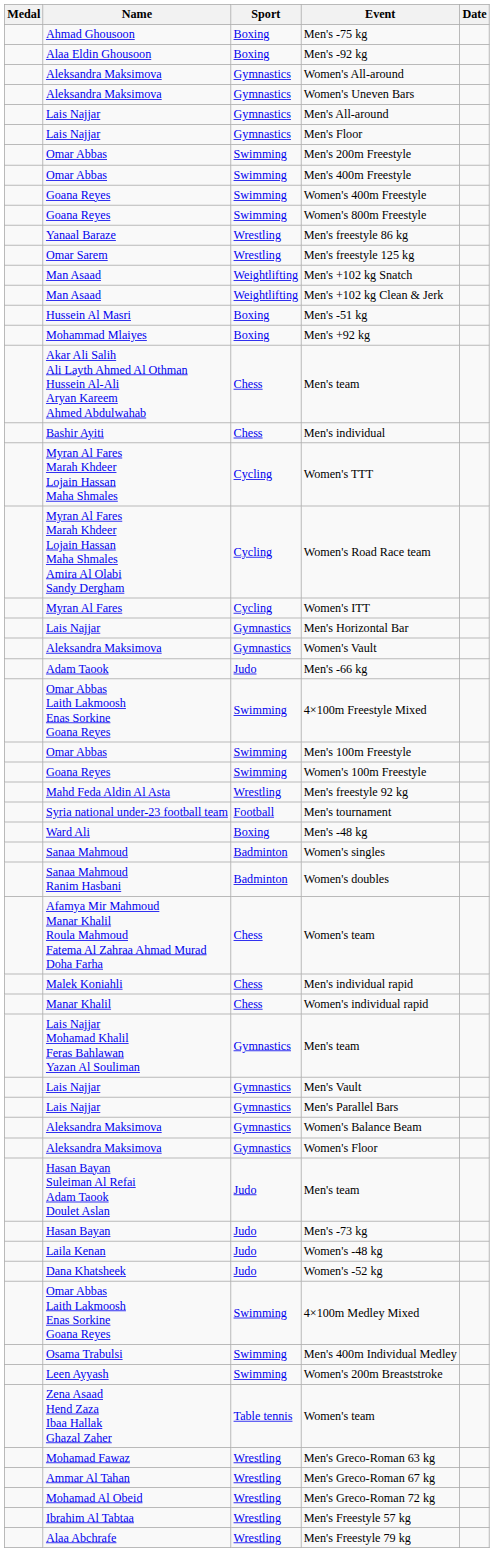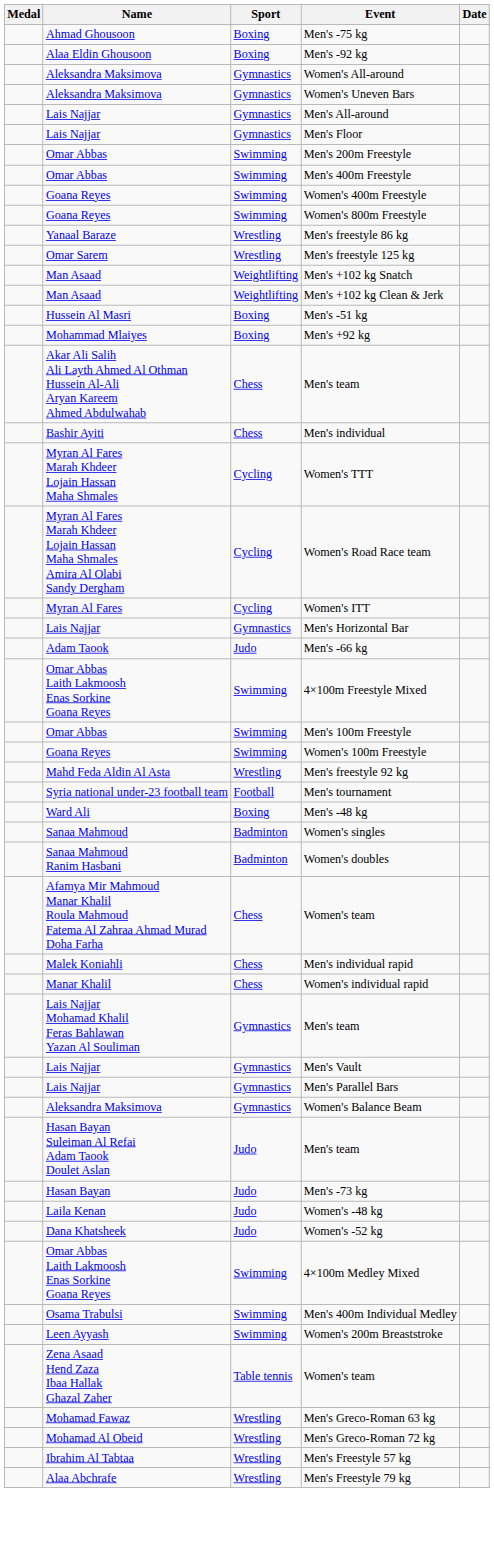- row: Aleksandra Maksimova | Gymnastics | Women's Vault
- row: Aleksandra Maksimova | Gymnastics | Women's Floor
- row: Ammar Al Tahan | Wrestling | Men's Greco-Roman 67 kg
